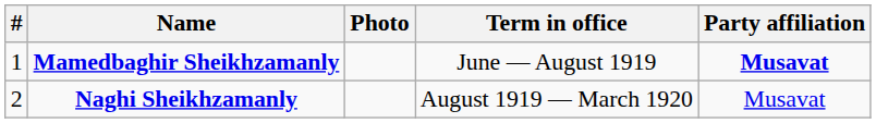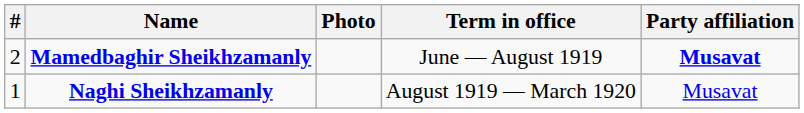Mamedbaghir Sheikhzamanly | #: 1 -> 2
Naghi Sheikhzamanly | #: 2 -> 1
